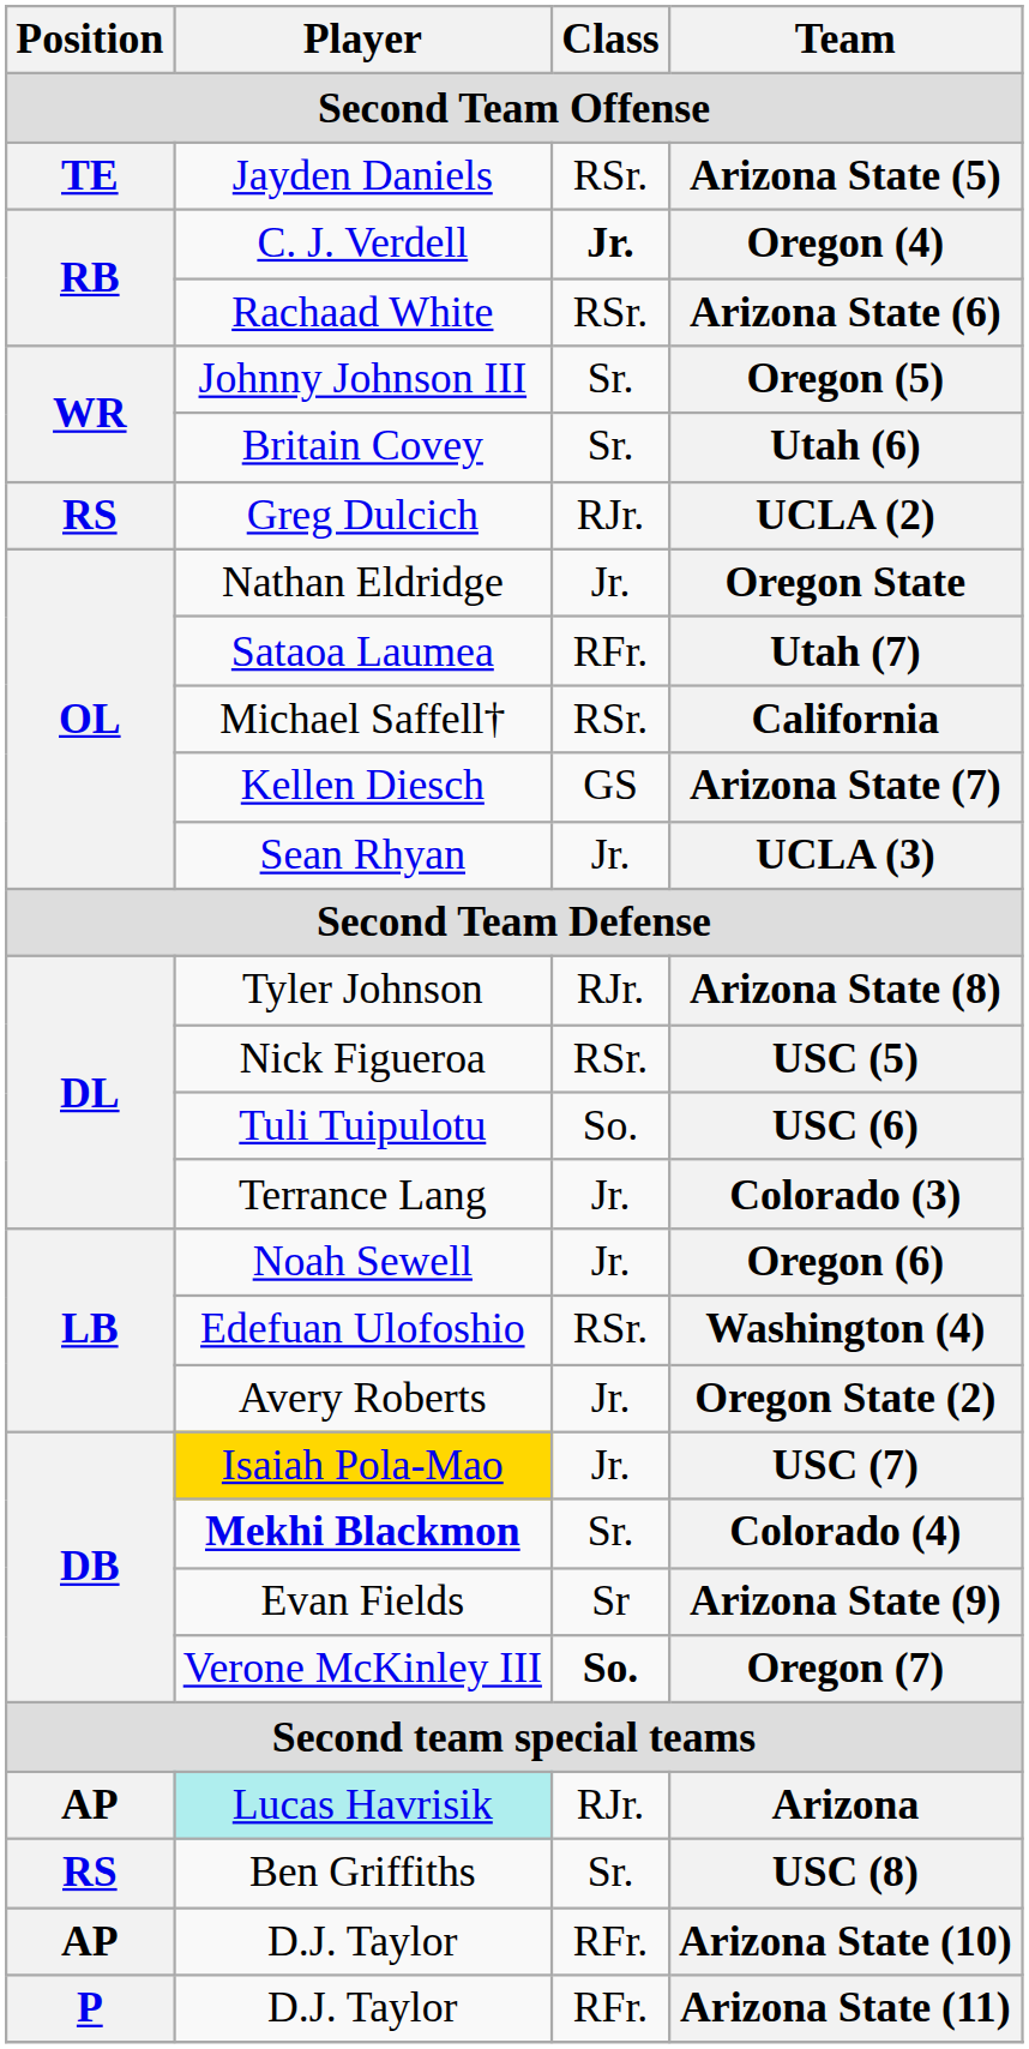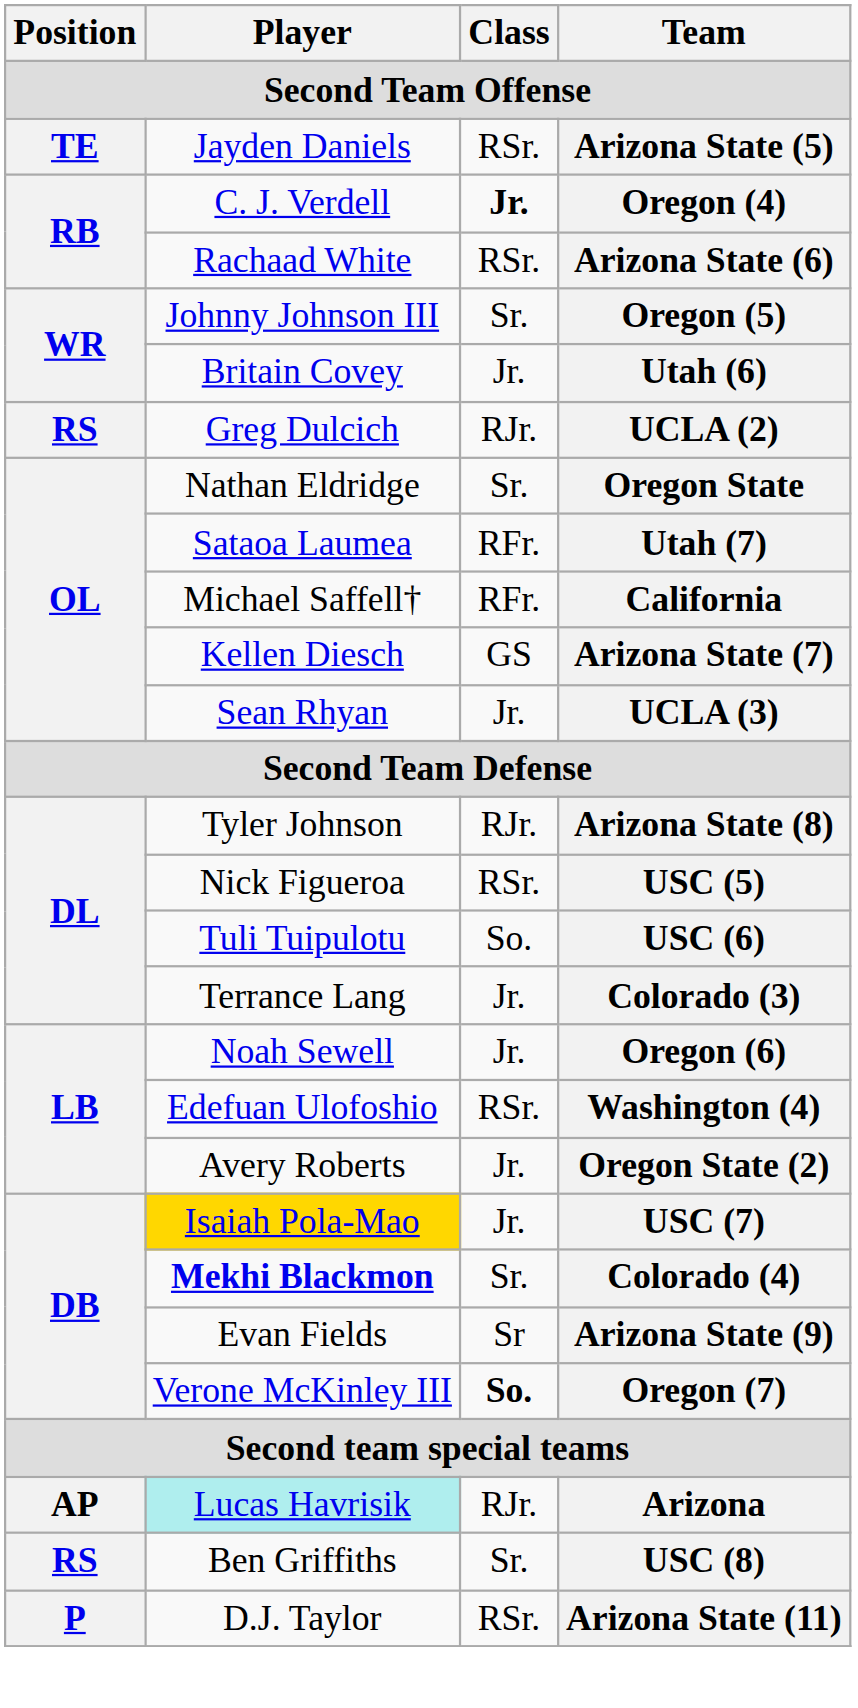Utah (6) | Class: Sr. -> Jr.
Oregon State | Class: Jr. -> Sr.
California | Class: RSr. -> RFr.
- row: AP | D.J. Taylor | RFr. | Arizona State (10)
Arizona State (11) | Class: RFr. -> RSr.
